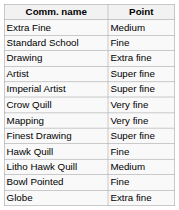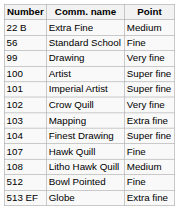+ column: Number | 22 B | 56 | 99 | 100 | 101 | 102 | 103 | 104 | 107 | 108 | 512 | 513 EF
Drawing | Point: Extra fine -> Very fine
Mapping | Point: Very fine -> Extra fine
